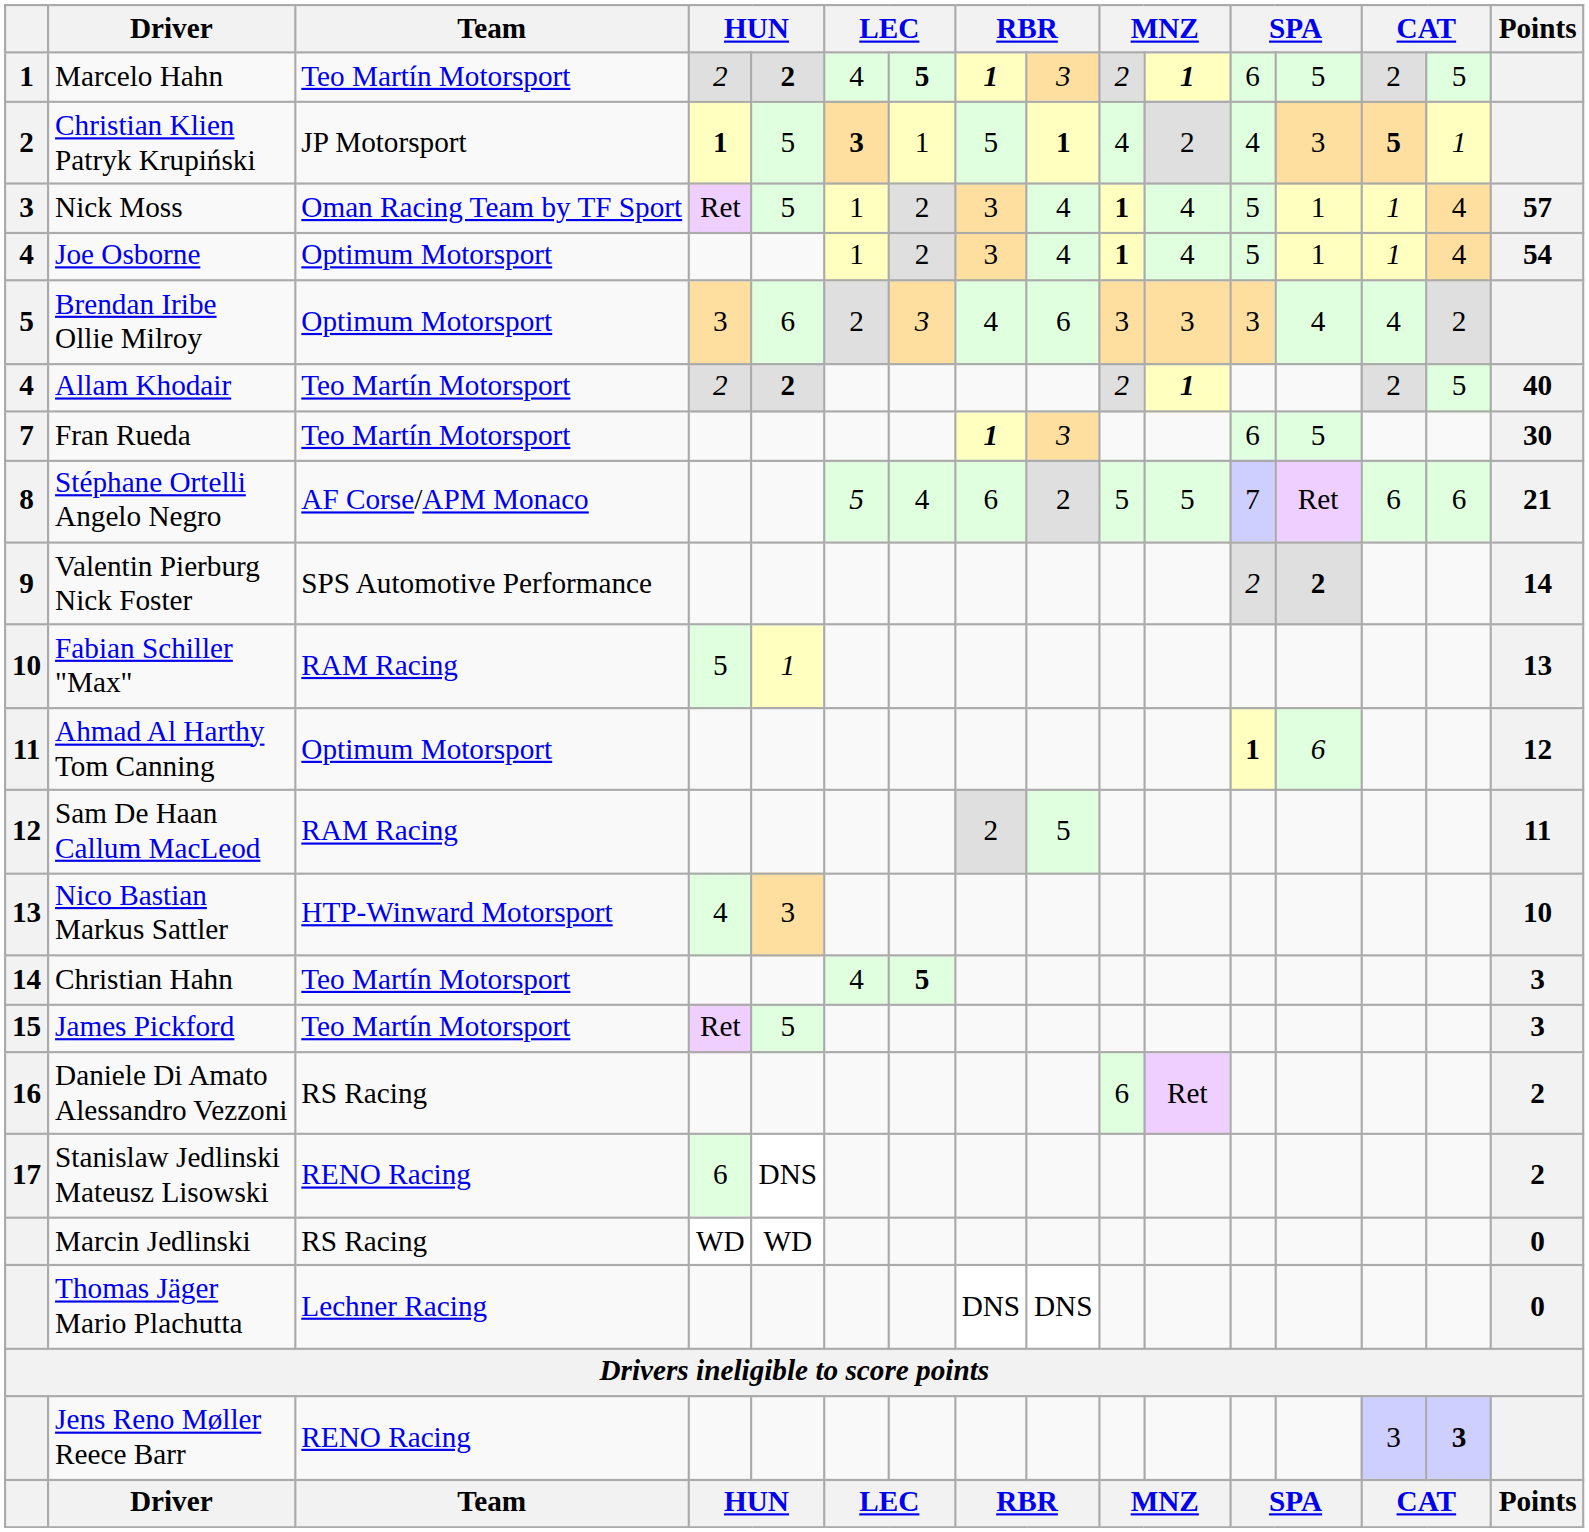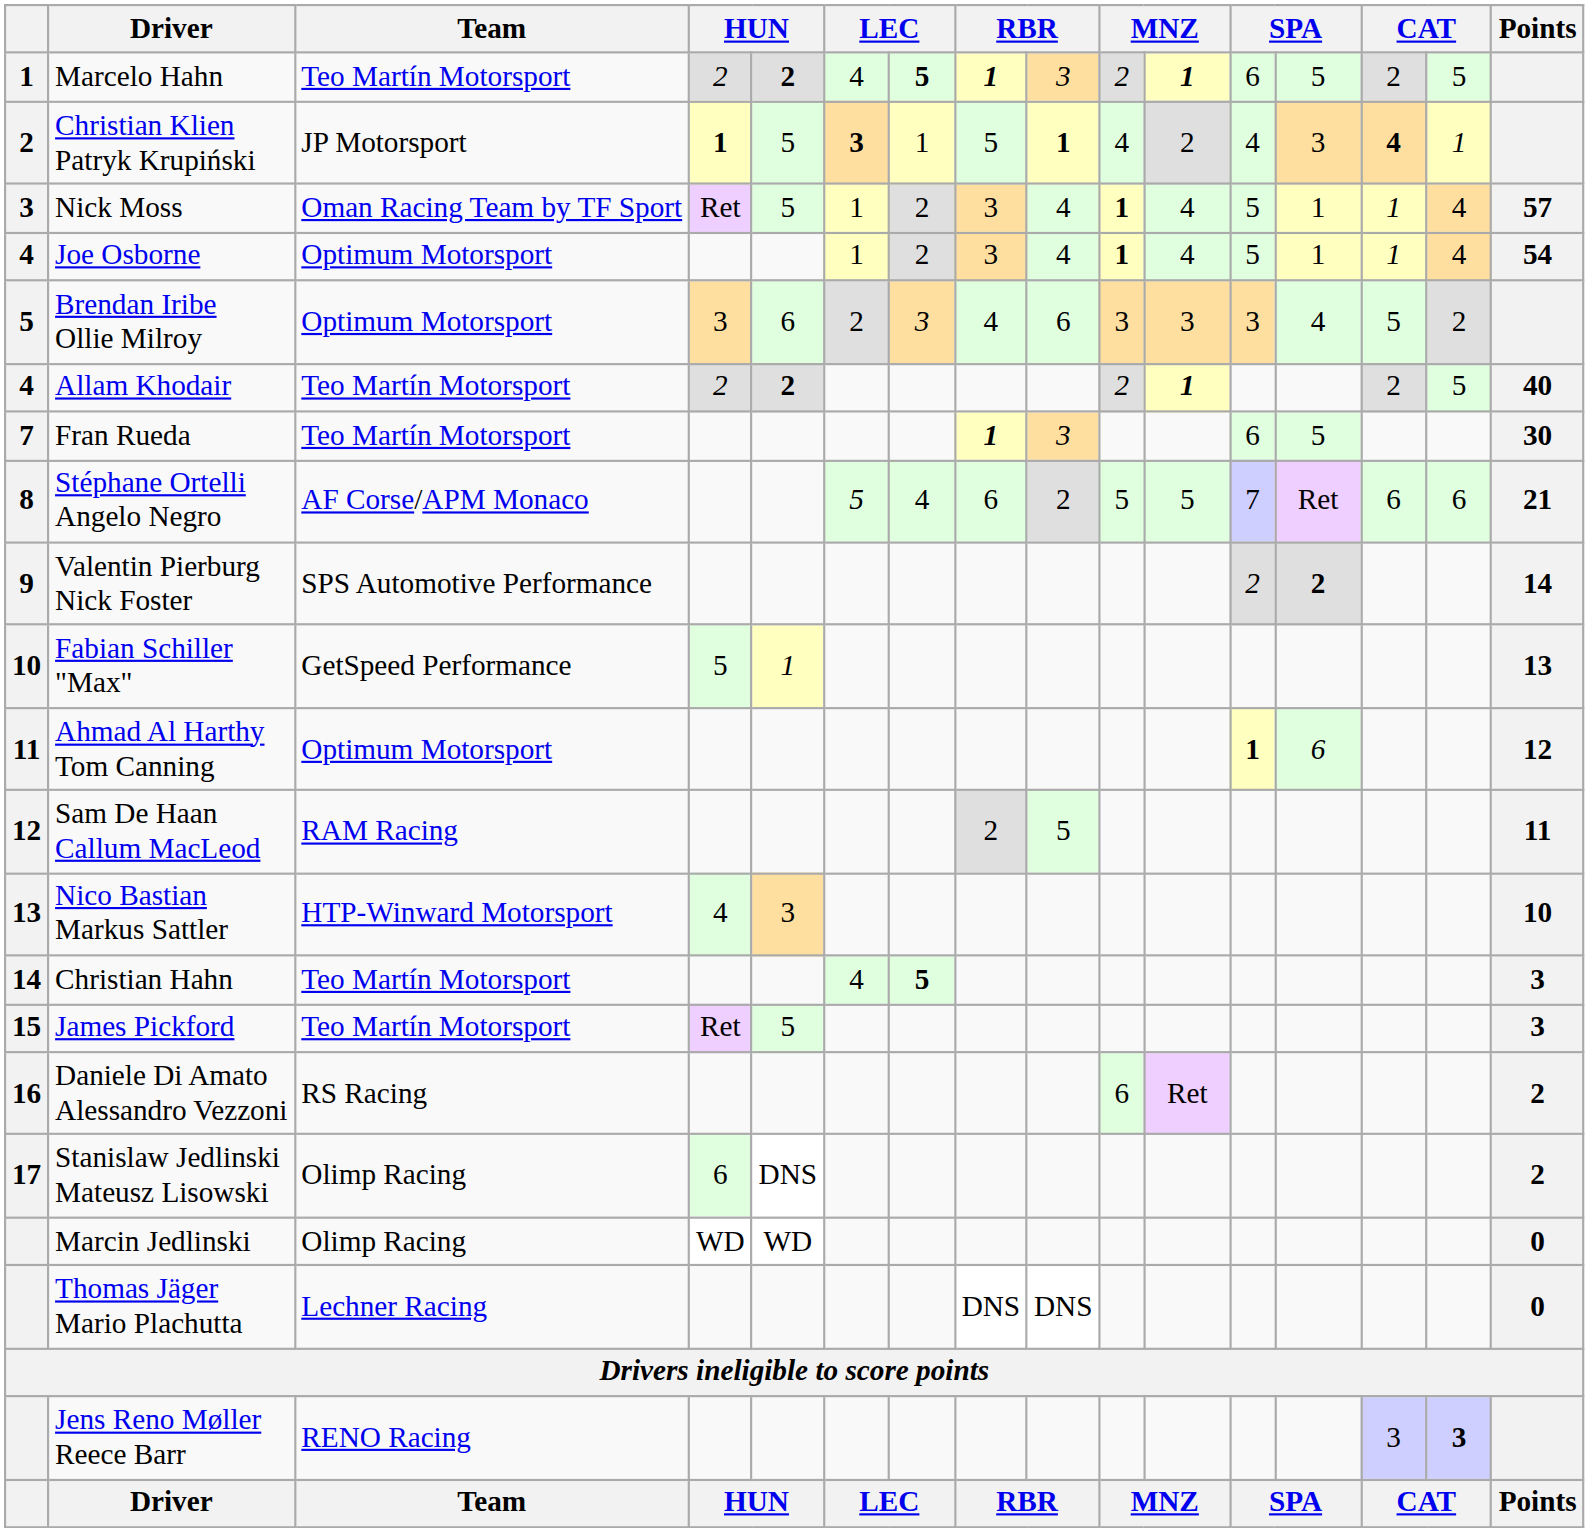Christian Klien Patryk Krupiński | column 14: 5 -> 4
Brendan Iribe Ollie Milroy | column 14: 4 -> 5
Fabian Schiller "Max" | Team: RAM Racing -> GetSpeed Performance
Stanislaw Jedlinski Mateusz Lisowski | Team: RENO Racing -> Olimp Racing
Marcin Jedlinski | Team: RS Racing -> Olimp Racing
